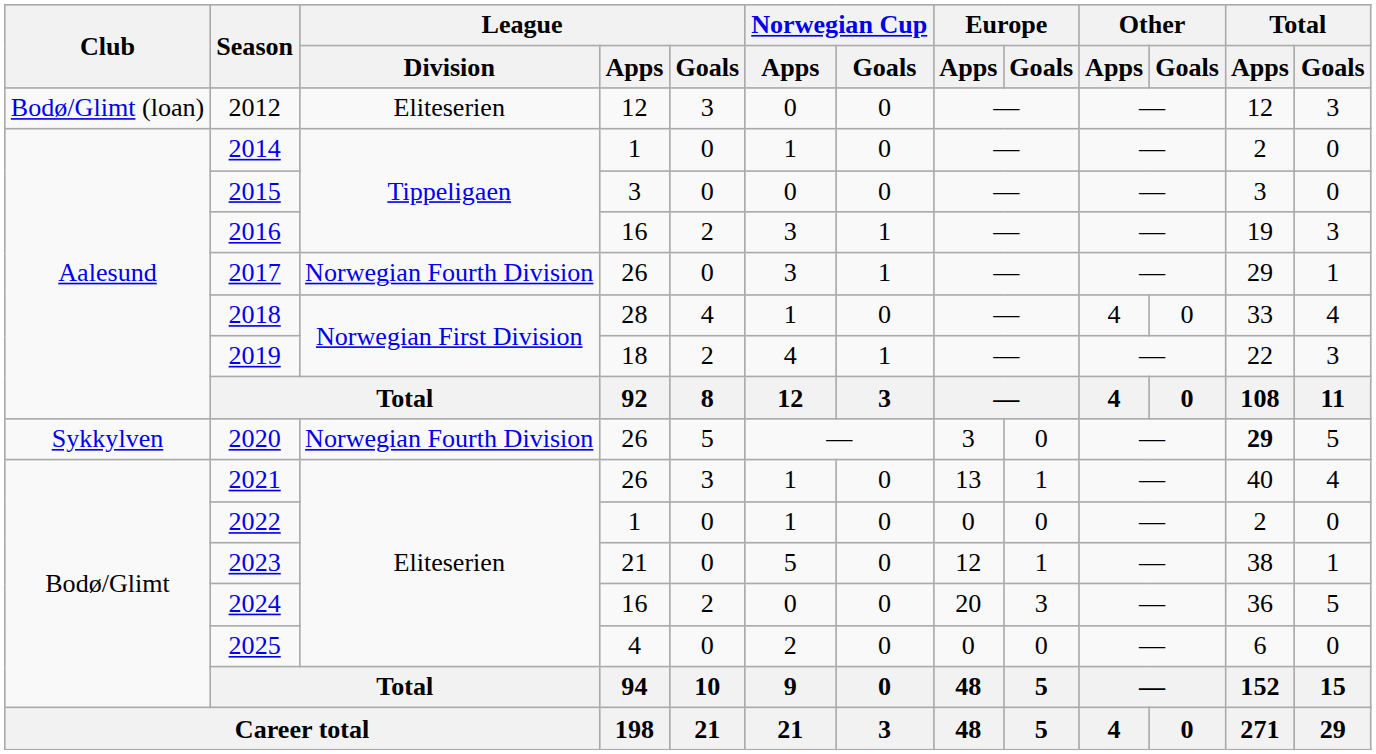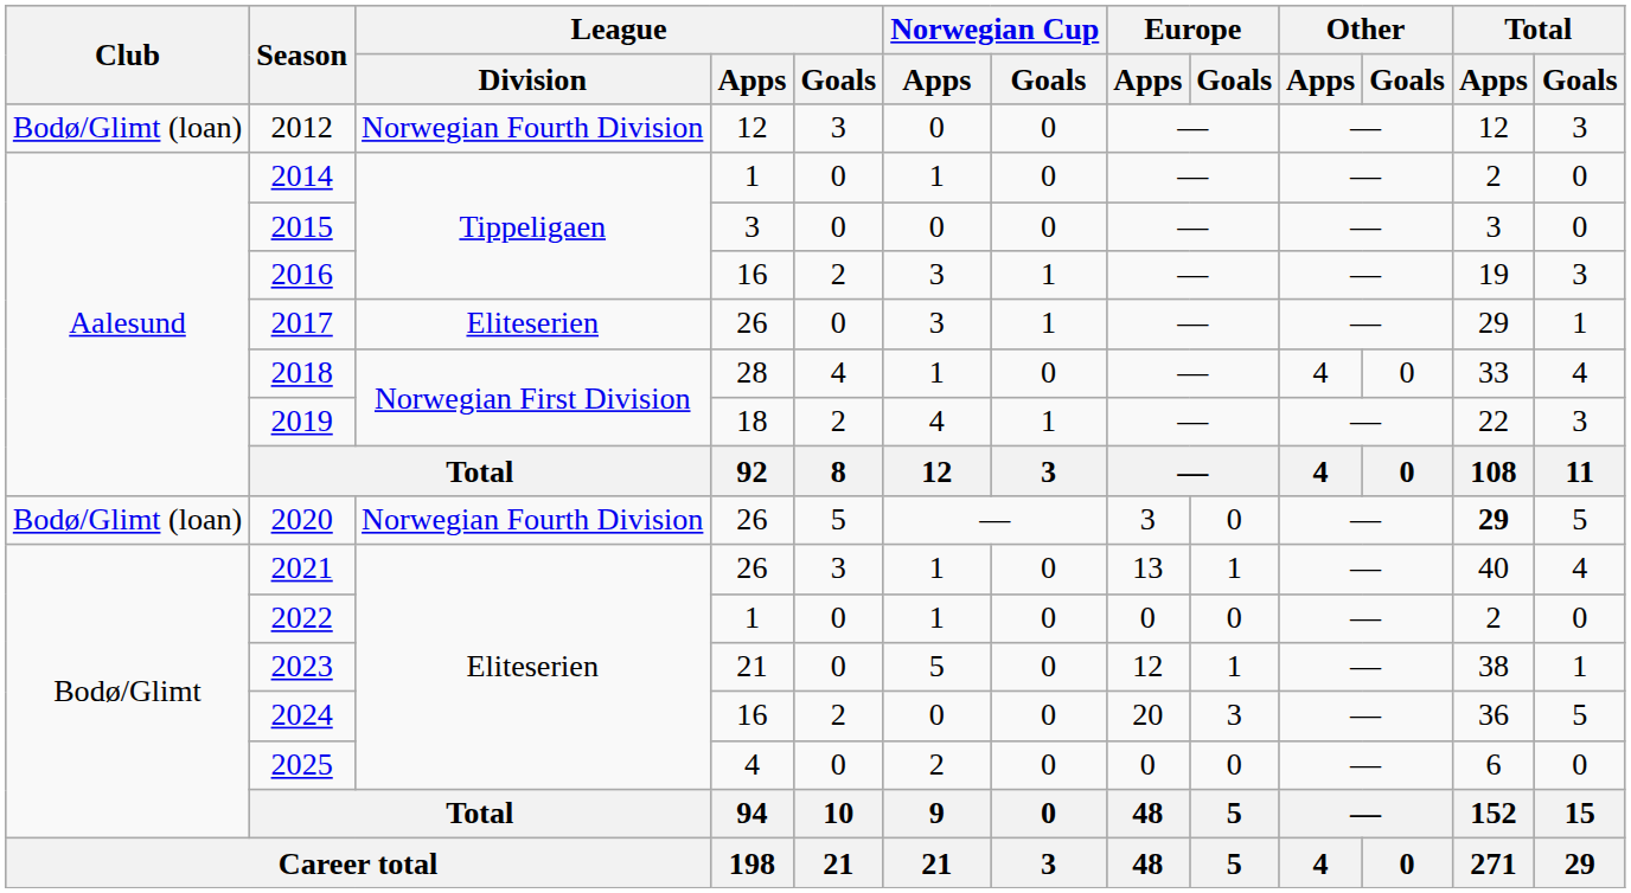2012 | League / Division: Eliteserien -> Norwegian Fourth Division
2017 | League / Division: Norwegian Fourth Division -> Eliteserien
2020 | Club: Sykkylven -> Bodø/Glimt (loan)
